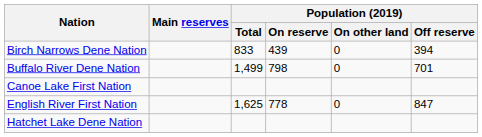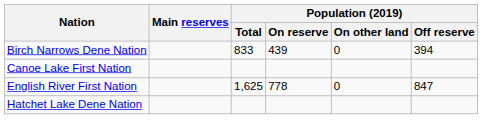- row: Buffalo River Dene Nation | 1,499 | 798 | 0 | 701
